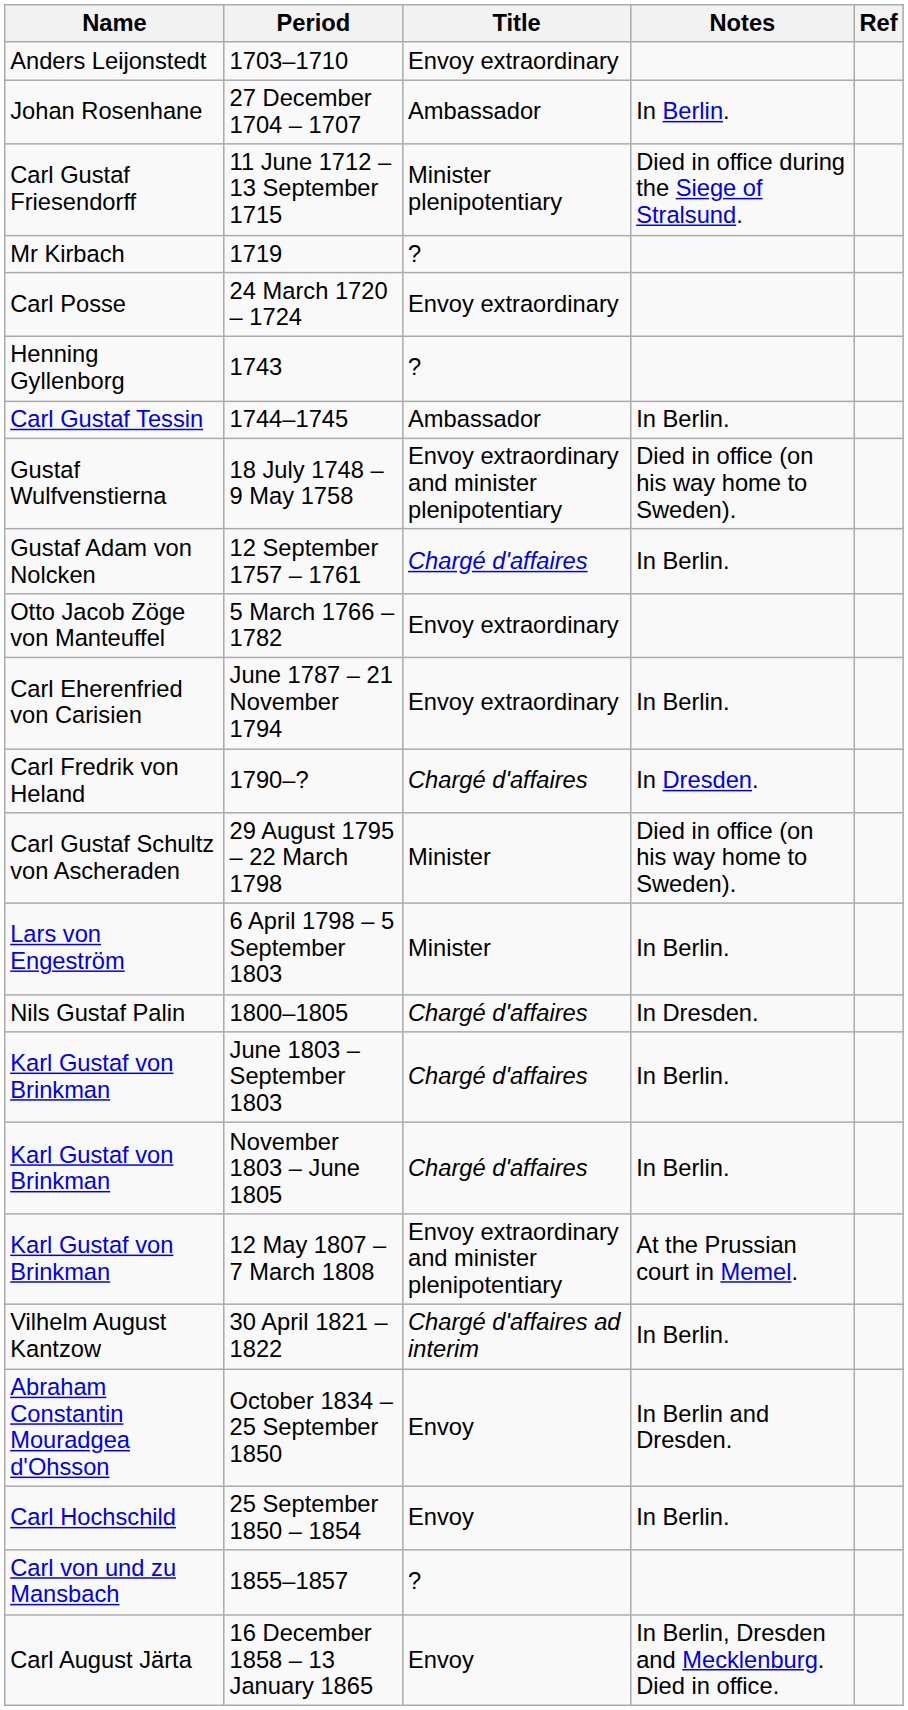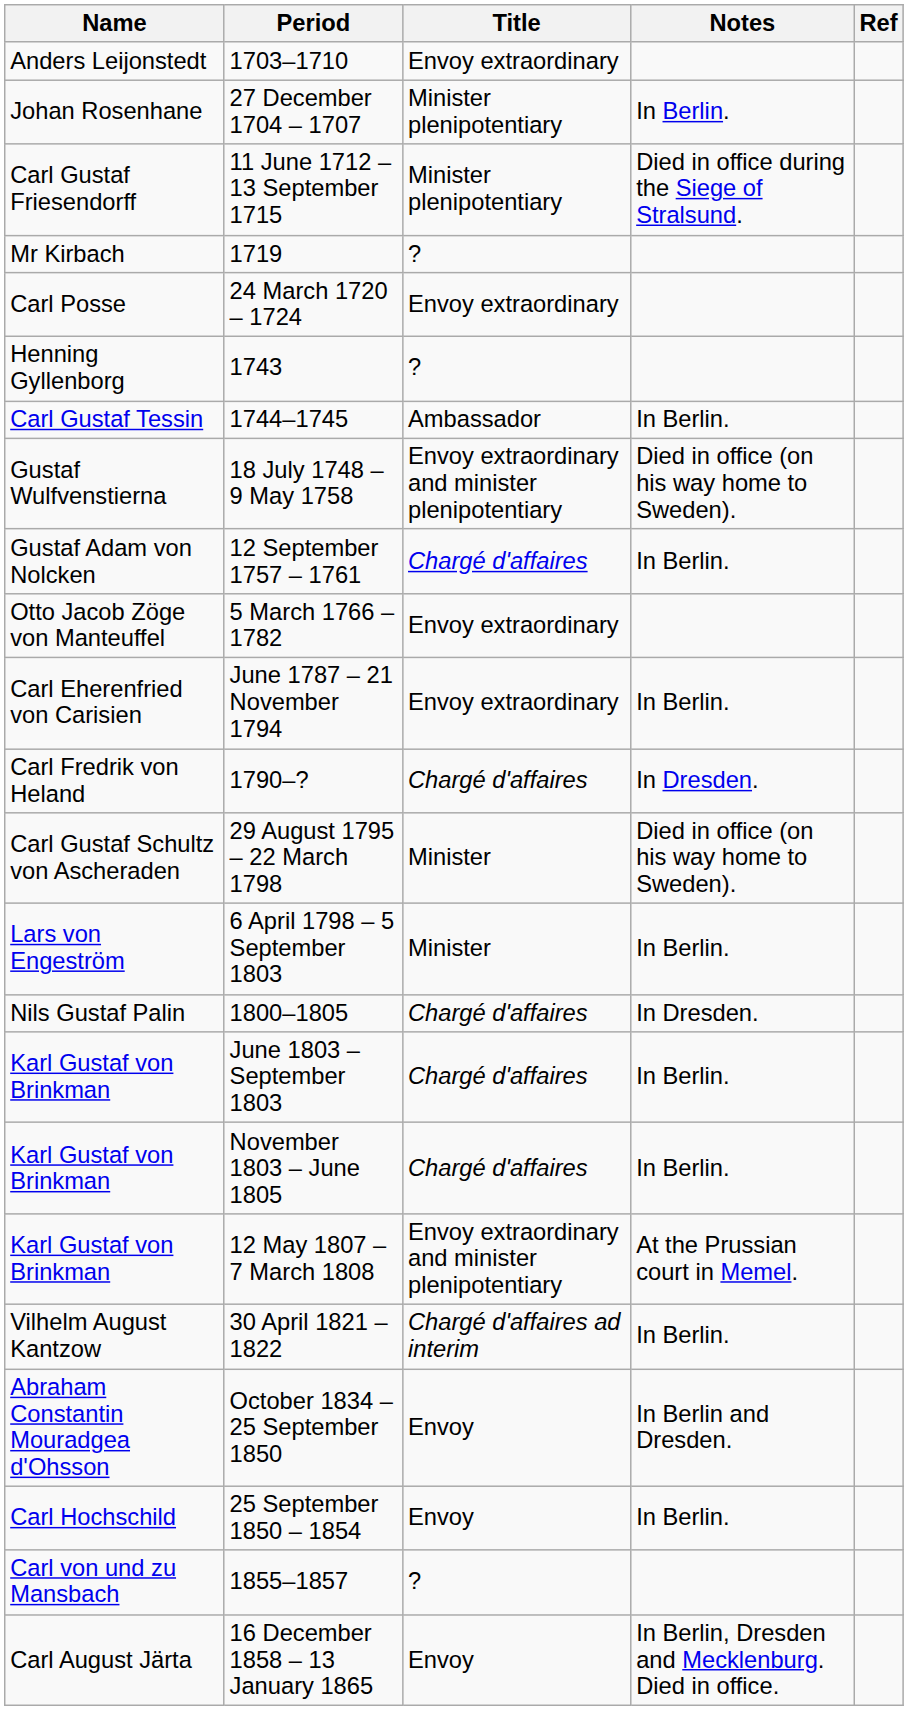27 December 1704 – 1707 | Title: Ambassador -> Minister plenipotentiary
